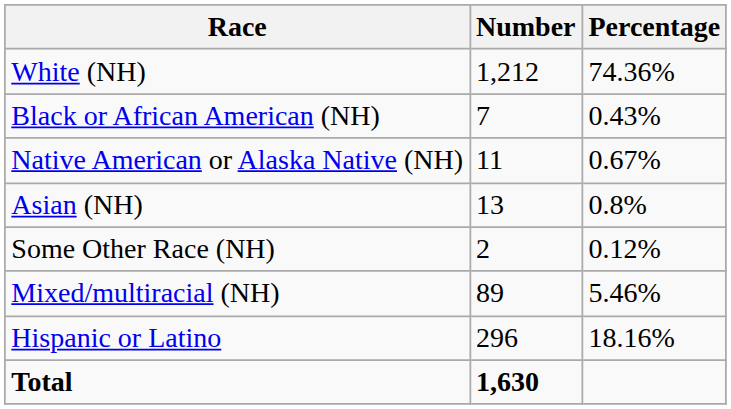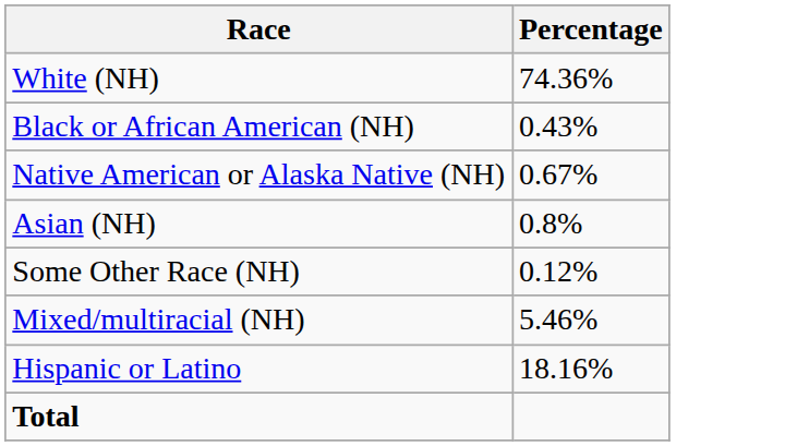- column: Number | 1,212 | 7 | 11 | 13 | 2 | 89 | 296 | 1,630
